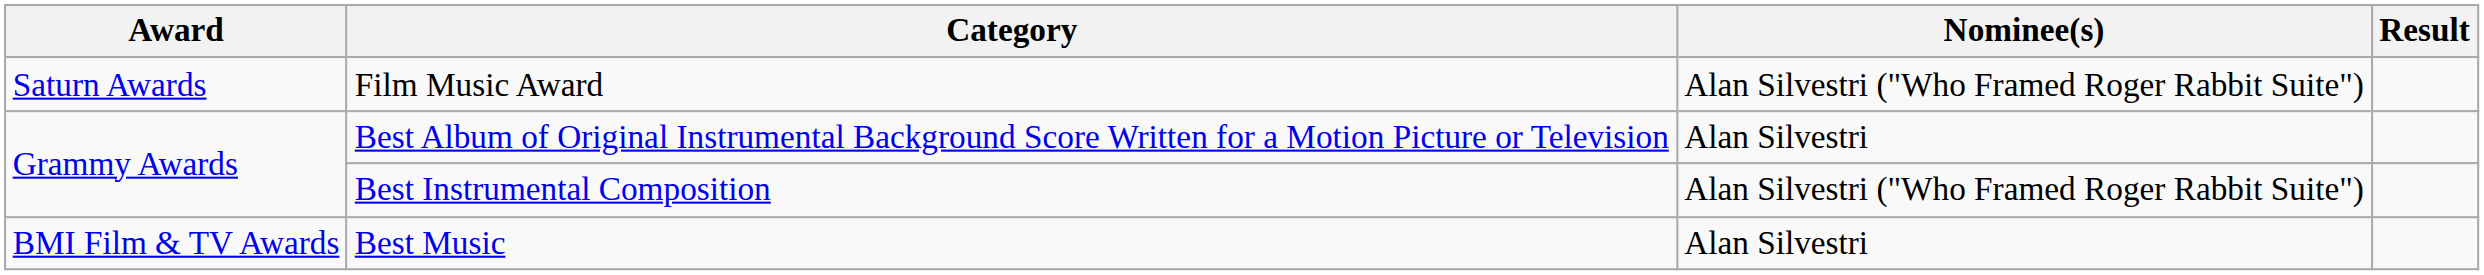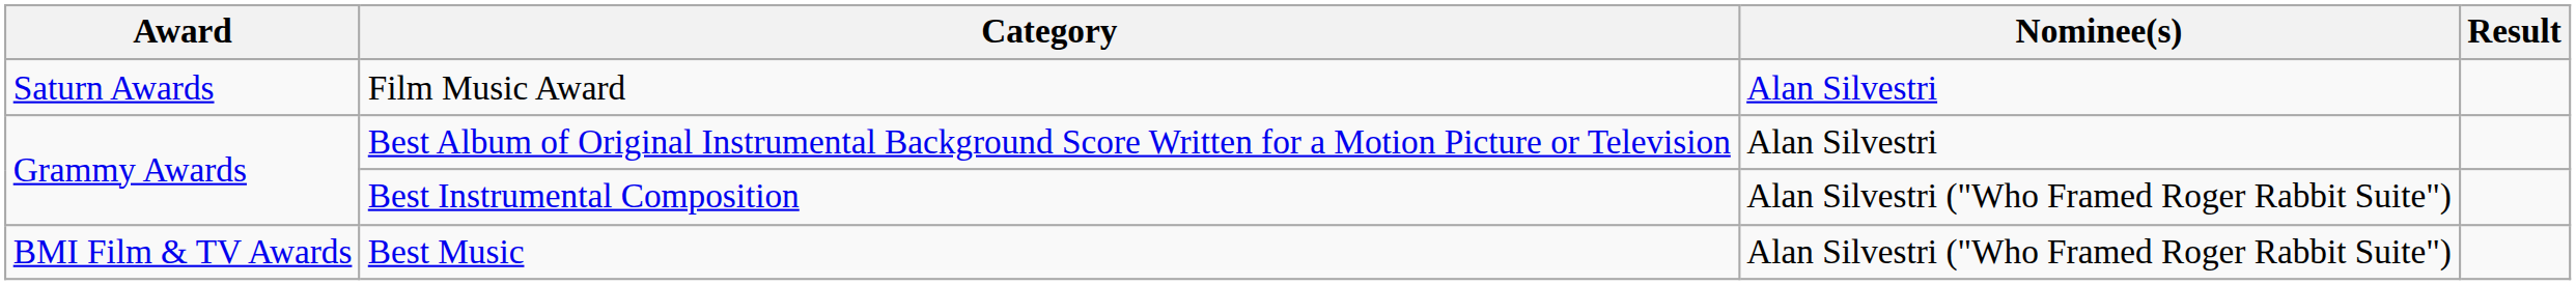Film Music Award | Nominee(s): Alan Silvestri ("Who Framed Roger Rabbit Suite") -> Alan Silvestri
Best Music | Nominee(s): Alan Silvestri -> Alan Silvestri ("Who Framed Roger Rabbit Suite")
